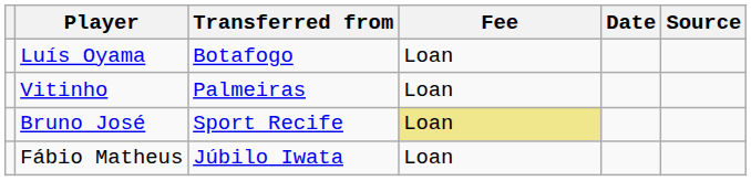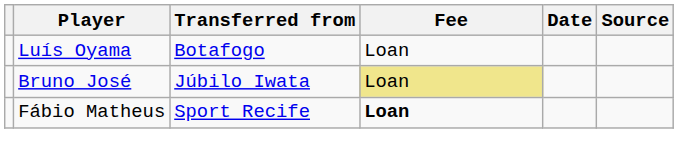- row: Vitinho | Palmeiras | Loan
Bruno José | Transferred from: Sport Recife -> Júbilo Iwata
Fábio Matheus | Transferred from: Júbilo Iwata -> Sport Recife
Fábio Matheus | Fee: normal -> bold
